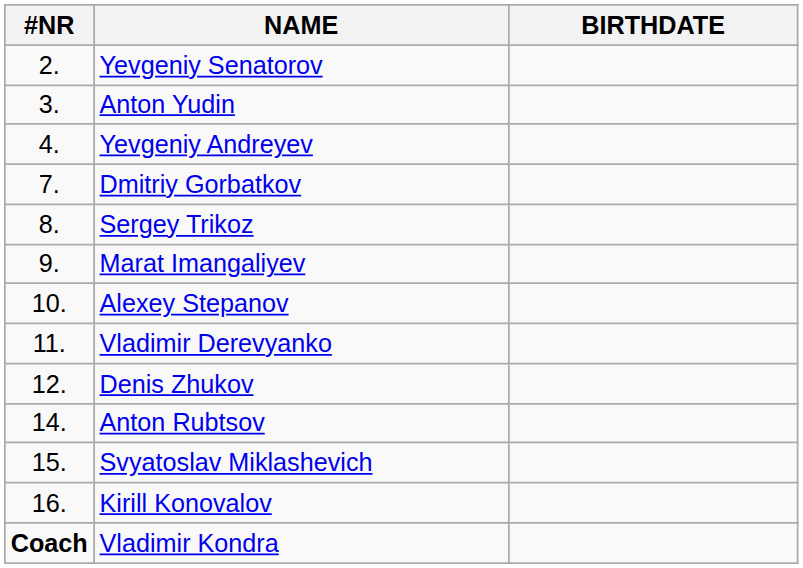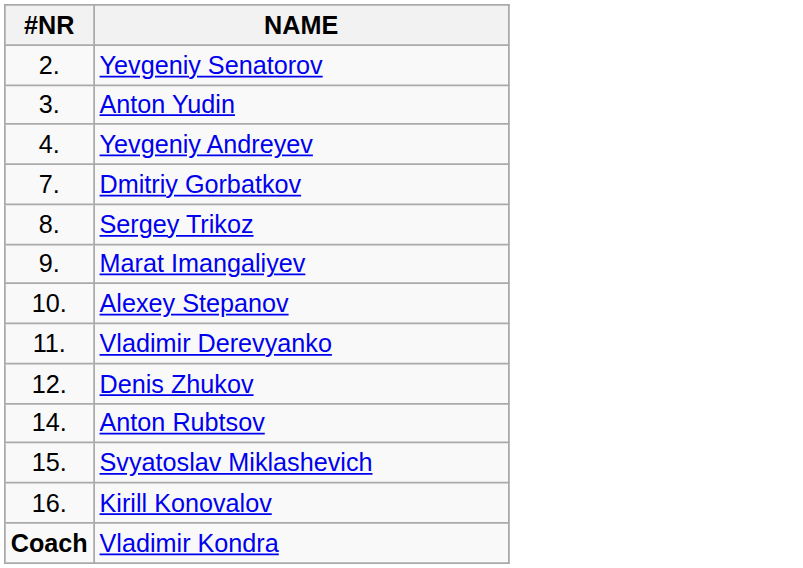- column: BIRTHDATE
